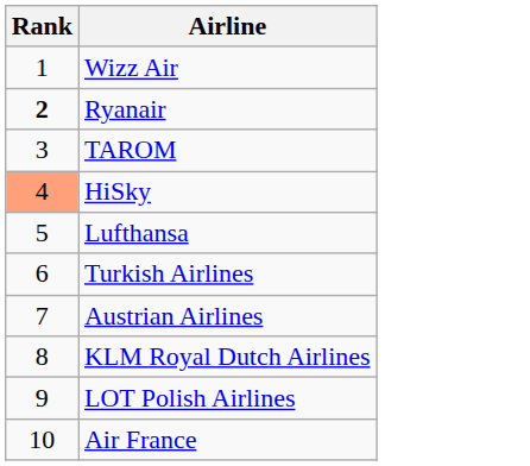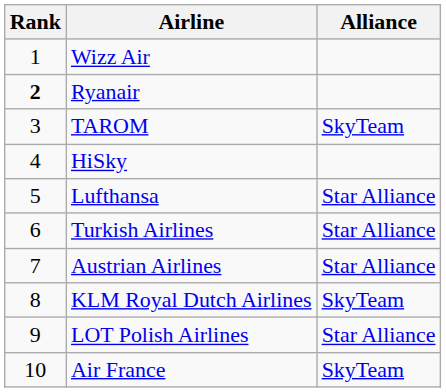+ column: Alliance | SkyTeam | Star Alliance | Star Alliance | Star Alliance | SkyTeam | Star Alliance | SkyTeam
HiSky | Rank: lightsalmon background -> no background
